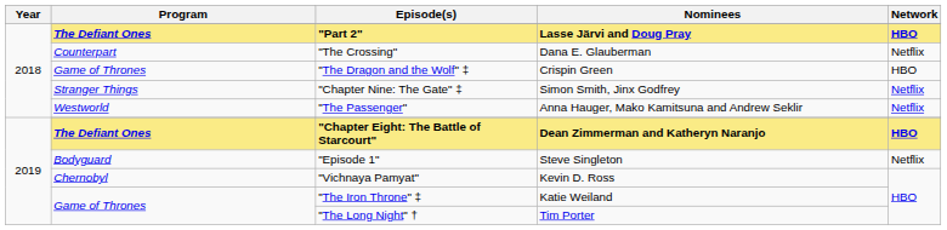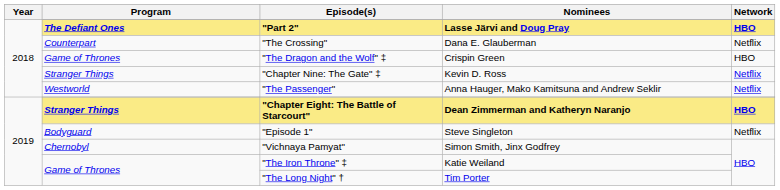"Chapter Nine: The Gate" ‡ | Nominees: Simon Smith, Jinx Godfrey -> Kevin D. Ross
"Chapter Eight: The Battle of Starcourt" | Program: The Defiant Ones -> Stranger Things
"Vichnaya Pamyat" | Nominees: Kevin D. Ross -> Simon Smith, Jinx Godfrey
